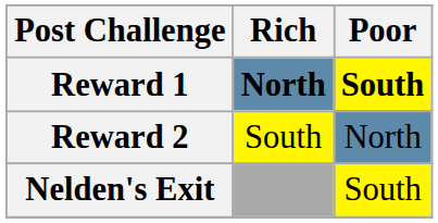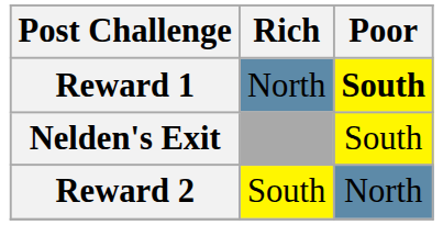Reward 1 | Rich: bold -> normal
rows swapped: Reward 2 <-> Nelden's Exit
